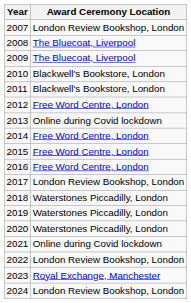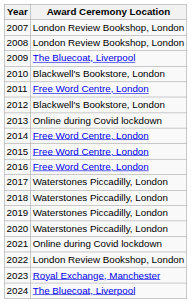2008 | Award Ceremony Location: The Bluecoat, Liverpool -> London Review Bookshop, London
2011 | Award Ceremony Location: Blackwell's Bookstore, London -> Free Word Centre, London
2012 | Award Ceremony Location: Free Word Centre, London -> Blackwell's Bookstore, London
2017 | Award Ceremony Location: London Review Bookshop, London -> Waterstones Piccadilly, London
2024 | Award Ceremony Location: London Review Bookshop, London -> The Bluecoat, Liverpool
